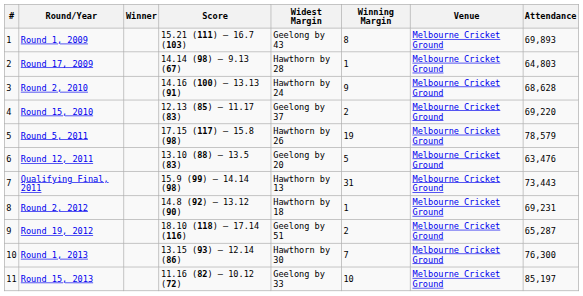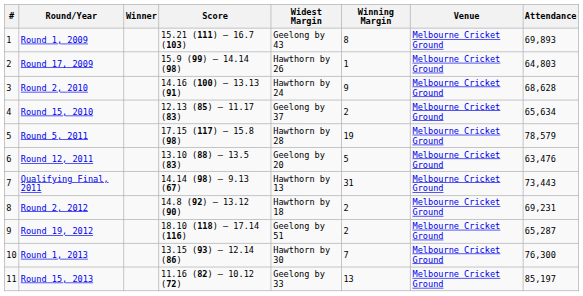Round 17, 2009 | Score: 14.14 (98) – 9.13 (67) -> 15.9 (99) – 14.14 (98)
Round 17, 2009 | Widest Margin: Hawthorn by 28 -> Hawthorn by 26
Round 15, 2010 | Attendance: 69,220 -> 65,634
Round 5, 2011 | Widest Margin: Hawthorn by 26 -> Hawthorn by 28
Qualifying Final, 2011 | Score: 15.9 (99) – 14.14 (98) -> 14.14 (98) – 9.13 (67)
Round 2, 2012 | Winning Margin: 1 -> 2
Round 15, 2013 | Winning Margin: 10 -> 13
